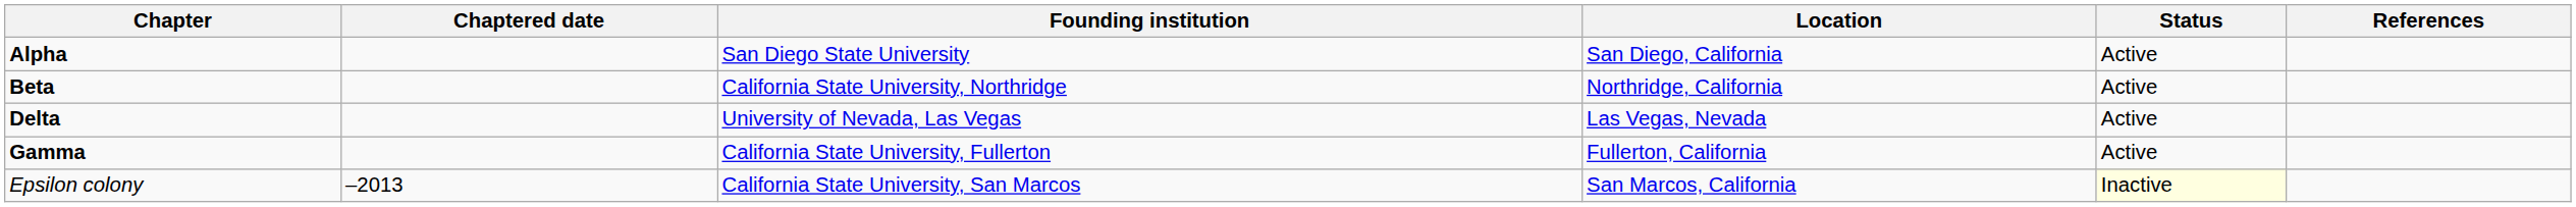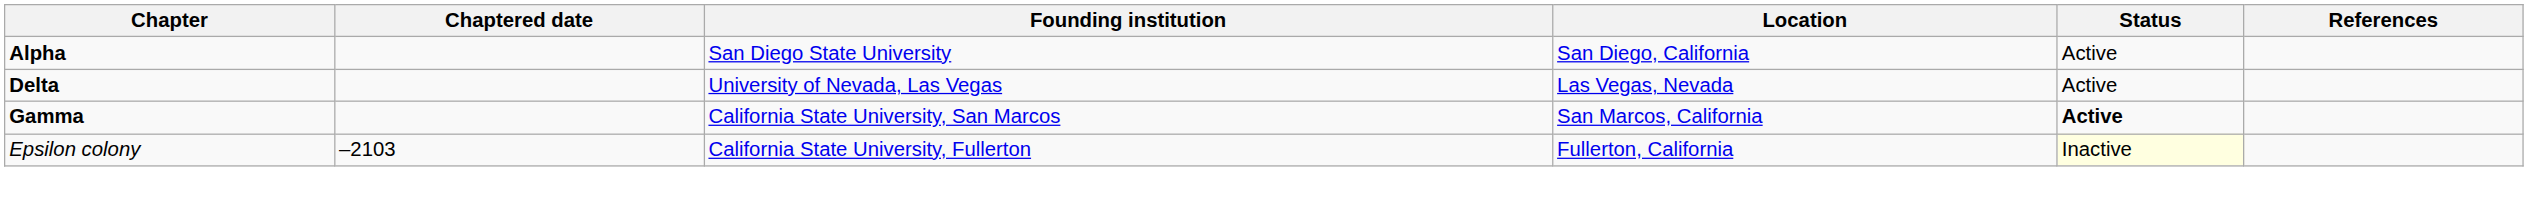- row: Beta | California State University, Northridge | Northridge, California | Active
Gamma | Founding institution: California State University, Fullerton -> California State University, San Marcos
Gamma | Location: Fullerton, California -> San Marcos, California
Gamma | Status: normal -> bold
Epsilon colony | Chaptered date: –2013 -> –2103
Epsilon colony | Founding institution: California State University, San Marcos -> California State University, Fullerton
Epsilon colony | Location: San Marcos, California -> Fullerton, California
